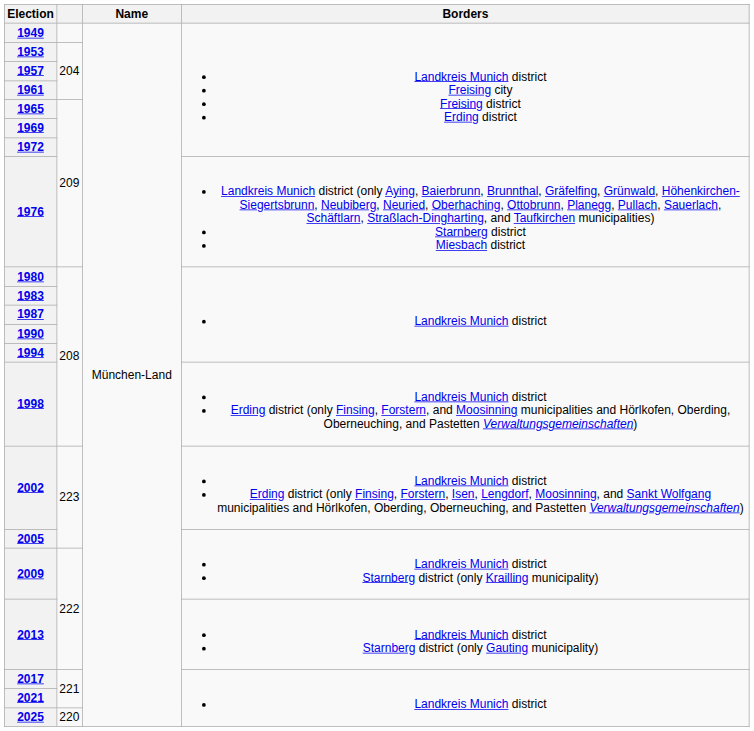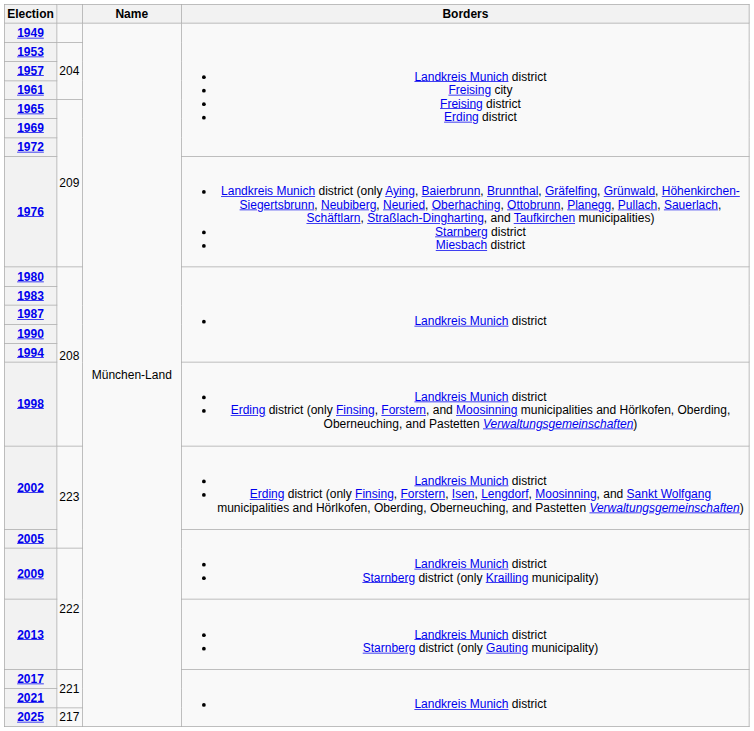2025 | column 2: 220 -> 217
